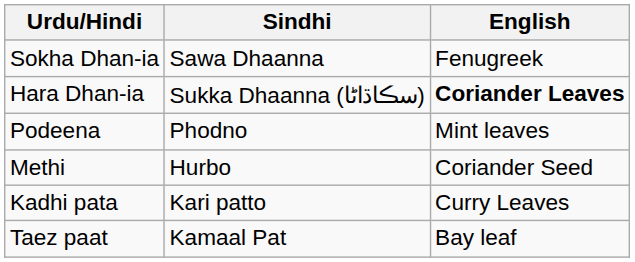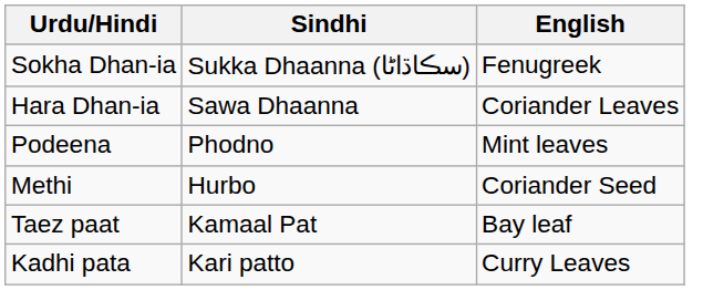Sokha Dhan-ia | Sindhi: Sawa Dhaanna -> Sukka Dhaanna (سڪاڌاڻا)
Hara Dhan-ia | Sindhi: Sukka Dhaanna (سڪاڌاڻا) -> Sawa Dhaanna
Hara Dhan-ia | English: bold -> normal
rows swapped: Taez paat <-> Kadhi pata
